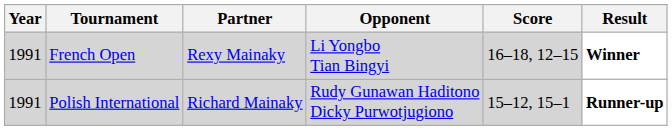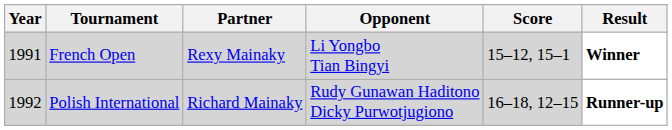French Open | Score: 16–18, 12–15 -> 15–12, 15–1
Polish International | Year: 1991 -> 1992
Polish International | Score: 15–12, 15–1 -> 16–18, 12–15
